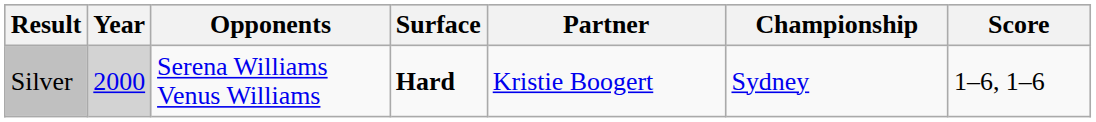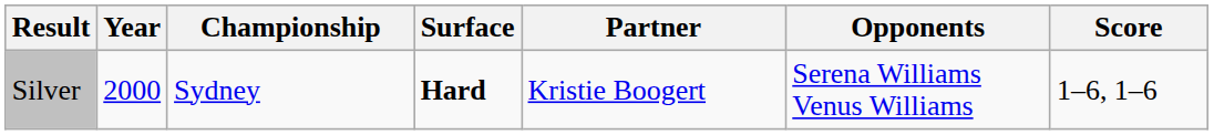columns swapped: Championship <-> Opponents
Silver | Year: lightgrey background -> no background
